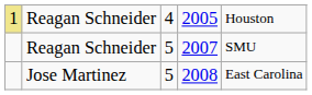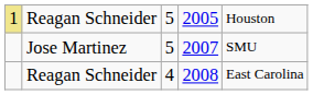2005 | column 3: 4 -> 5
2007 | column 2: Reagan Schneider -> Jose Martinez
2008 | column 2: Jose Martinez -> Reagan Schneider
2008 | column 3: 5 -> 4
